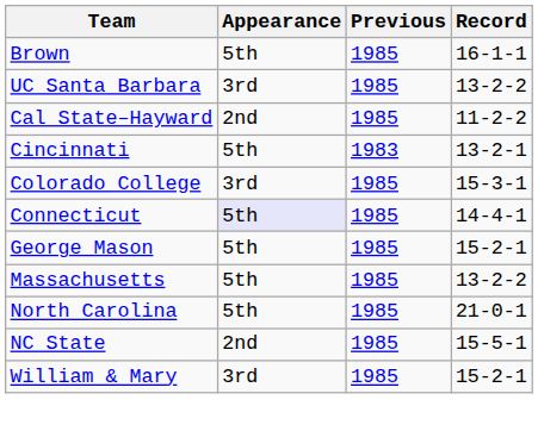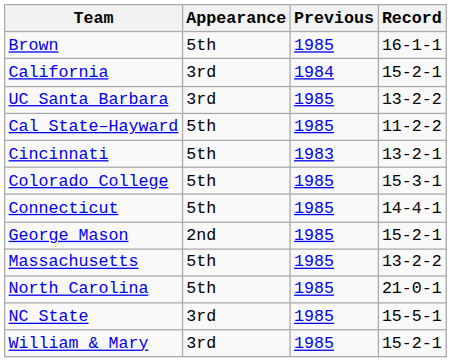+ row: California | 3rd | 1984 | 15-2-1
Cal State–Hayward | Appearance: 2nd -> 5th
Colorado College | Appearance: 3rd -> 5th
Connecticut | Appearance: lavender background -> no background
George Mason | Appearance: 5th -> 2nd
NC State | Appearance: 2nd -> 3rd
